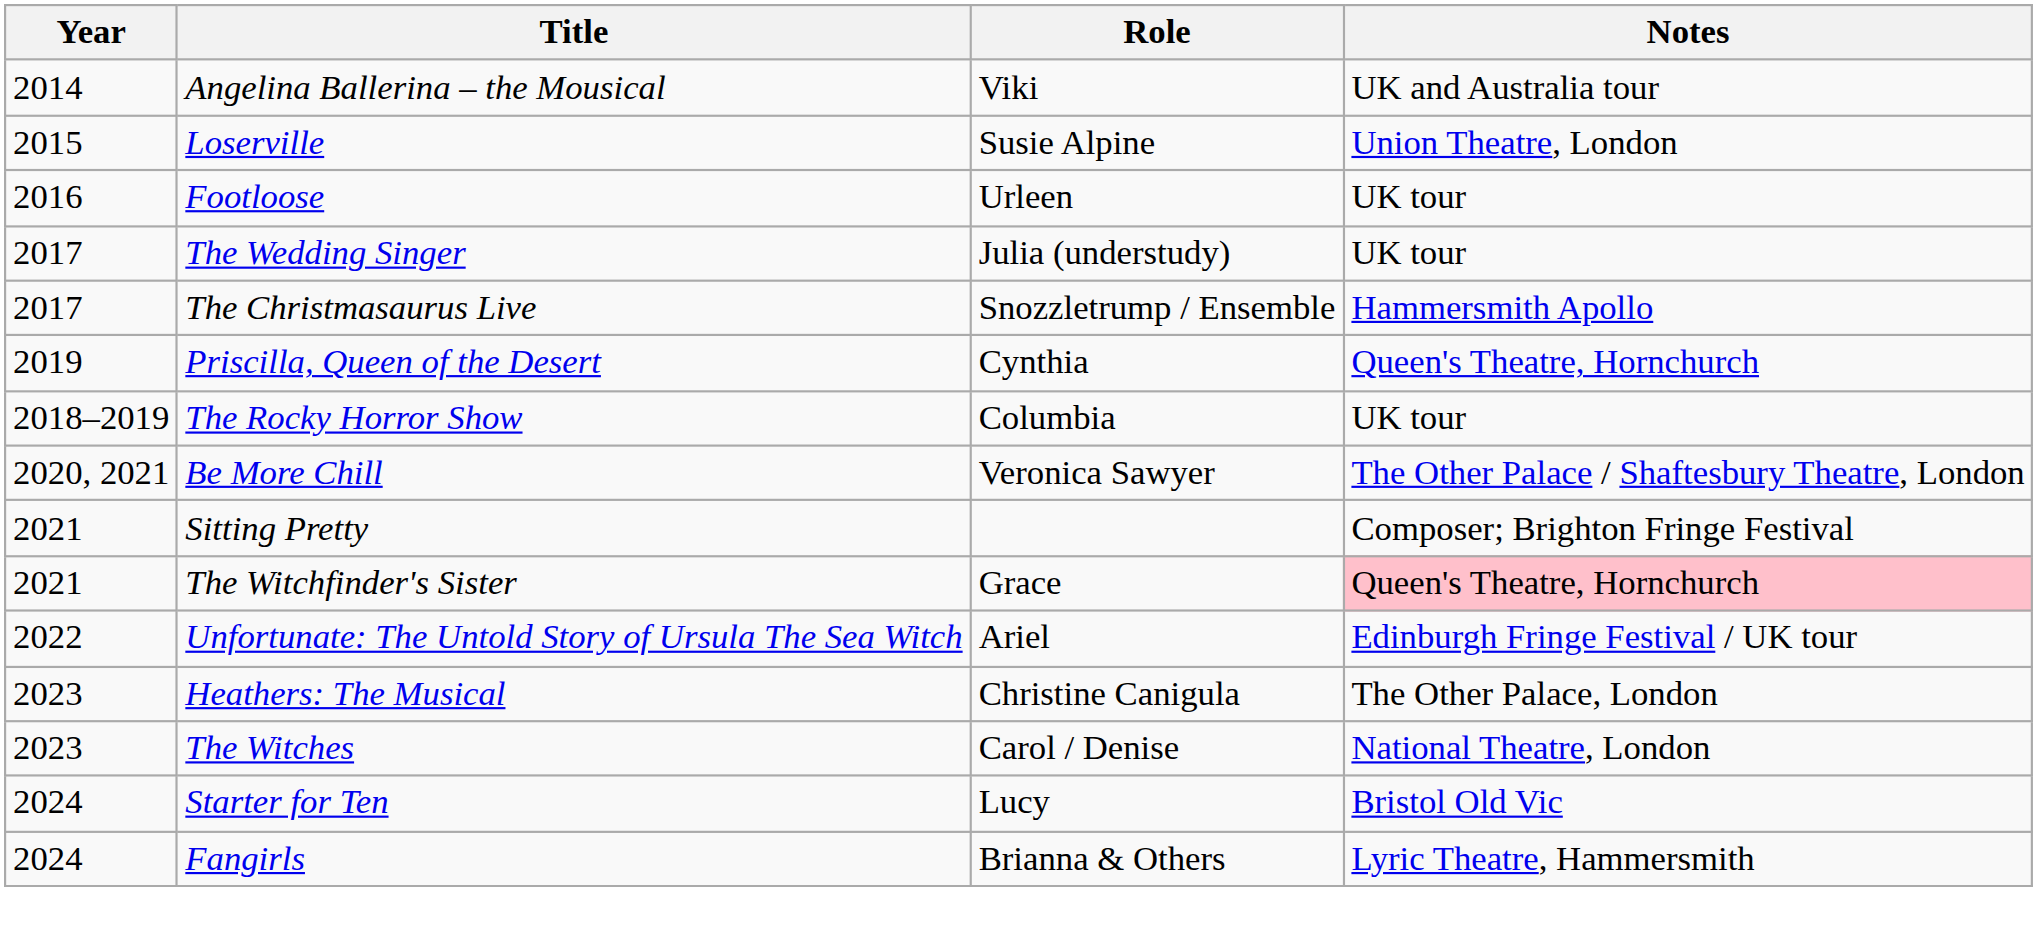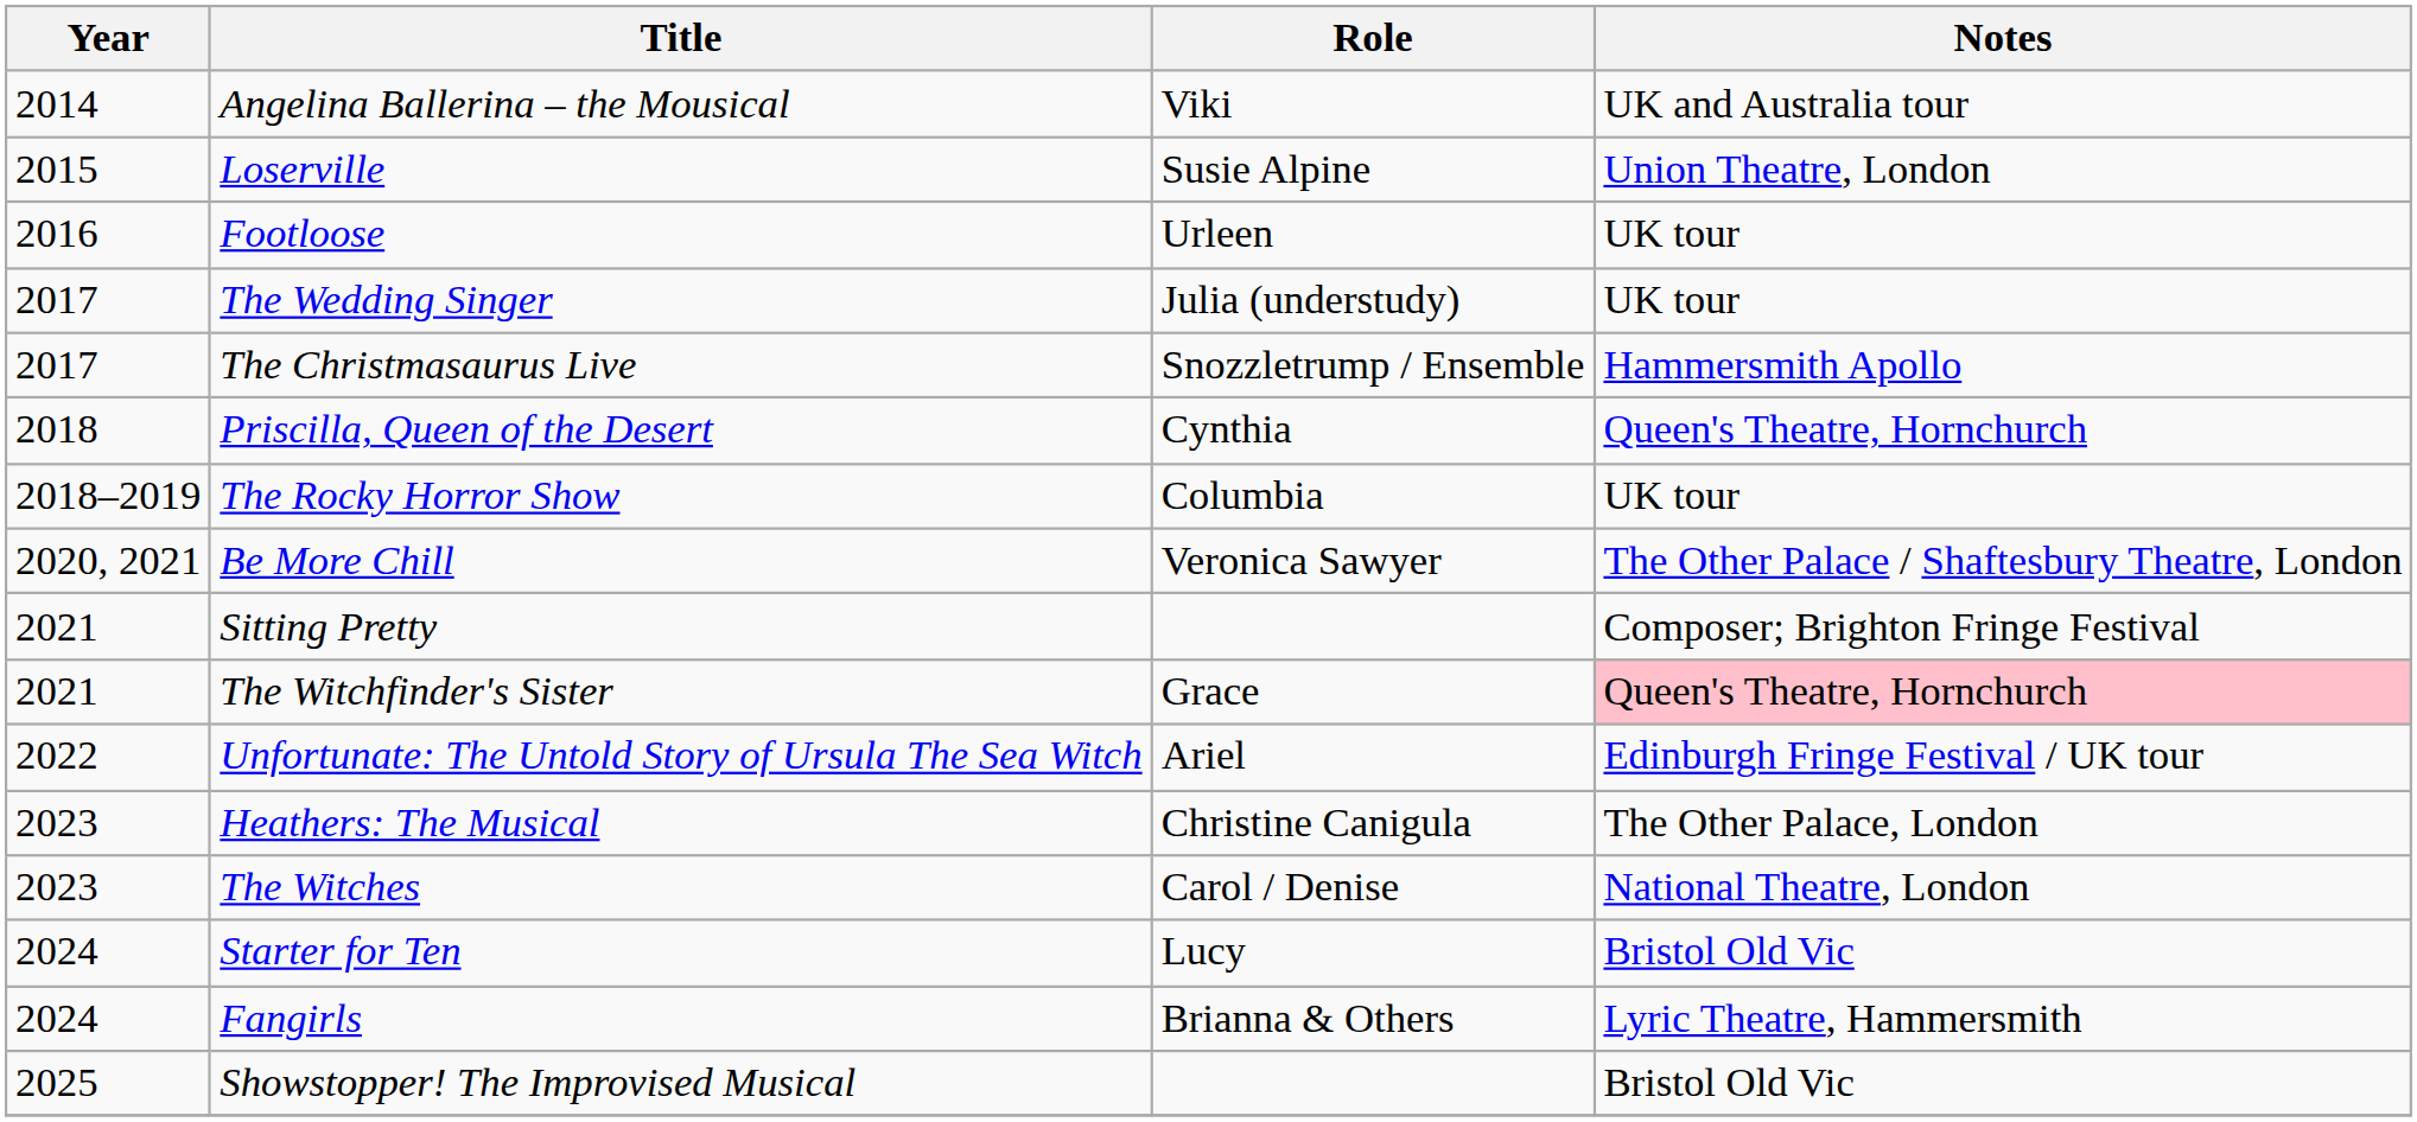Priscilla, Queen of the Desert | Year: 2019 -> 2018
+ row: 2025 | Showstopper! The Improvised Musical | Bristol Old Vic
